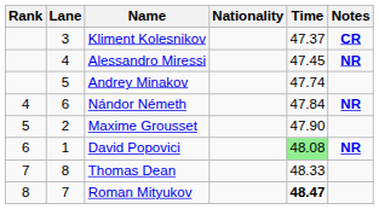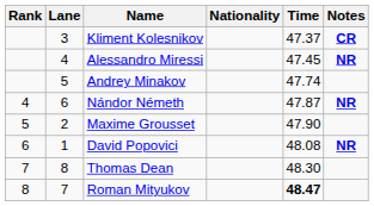Nándor Németh | Time: 47.84 -> 47.87
David Popovici | Time: lightgreen background -> no background
Thomas Dean | Time: 48.33 -> 48.30
